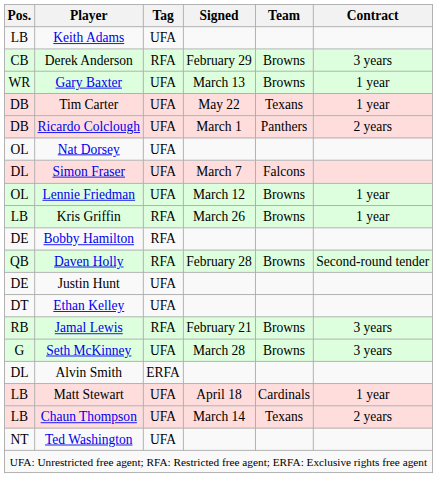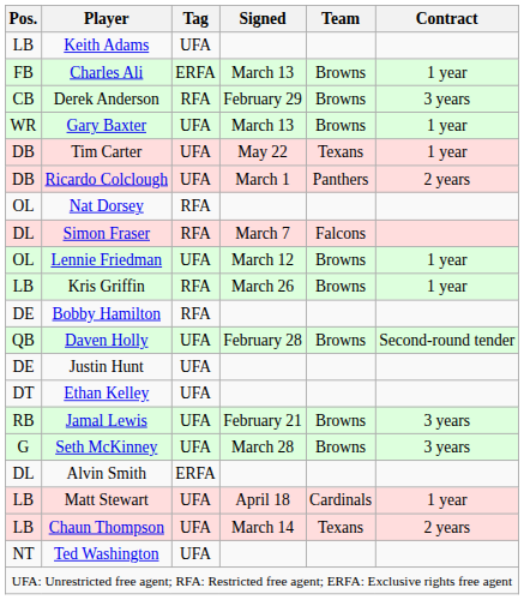+ row: FB | Charles Ali | ERFA | March 13 | Browns | 1 year
Nat Dorsey | Tag: UFA -> RFA
Simon Fraser | Tag: UFA -> RFA
Daven Holly | Tag: RFA -> UFA
Jamal Lewis | Tag: RFA -> UFA
